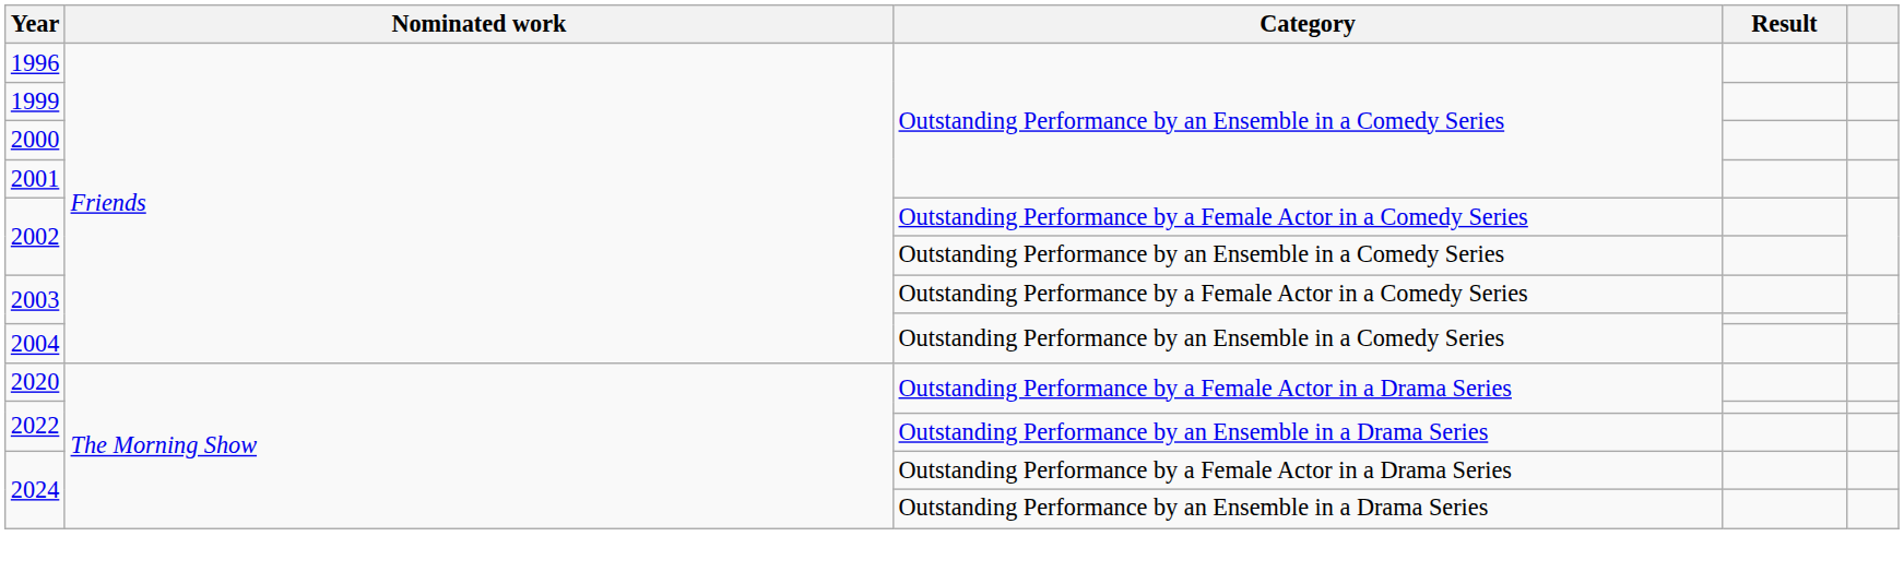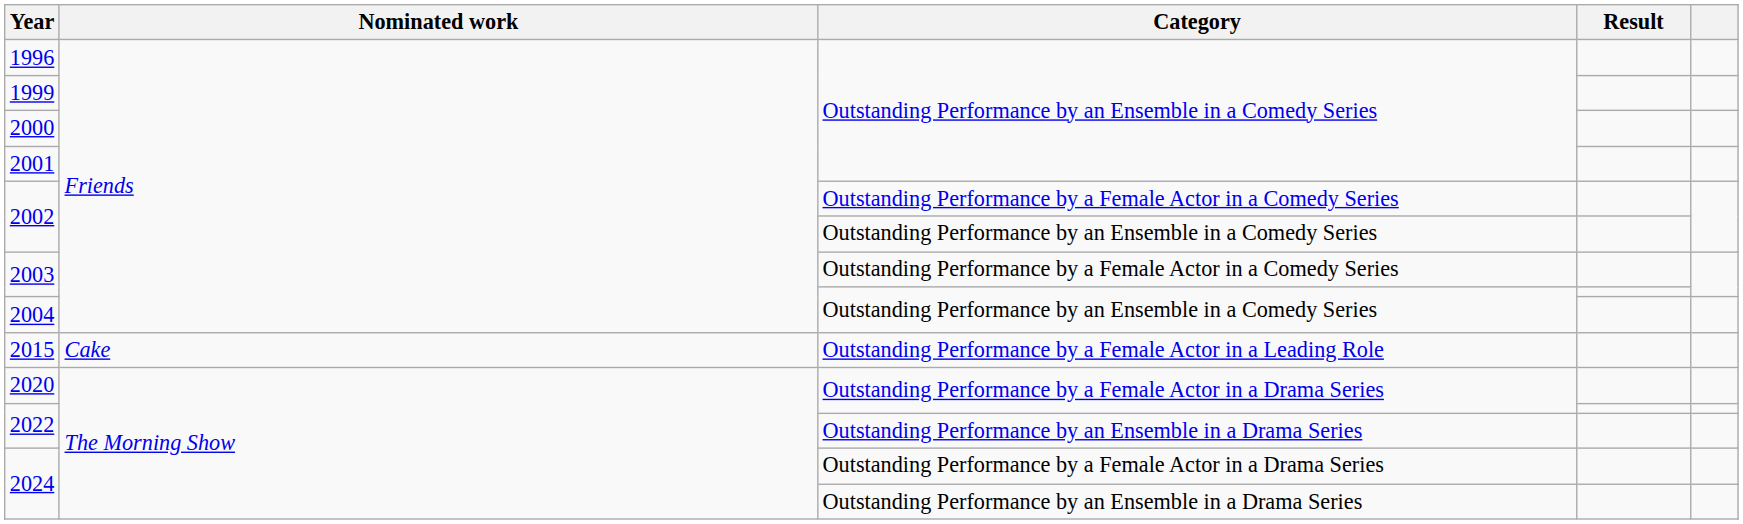+ row: 2015 | Cake | Outstanding Performance by a Female Actor in a Leading Role
